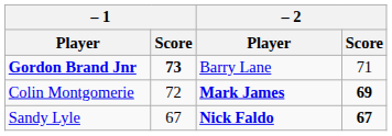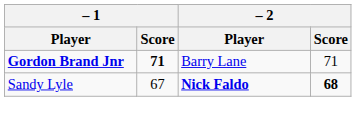Gordon Brand Jnr | – 1 / Score: 73 -> 71
- row: Colin Montgomerie | 72 | Mark James | 69
Sandy Lyle | – 2 / Score: 67 -> 68
